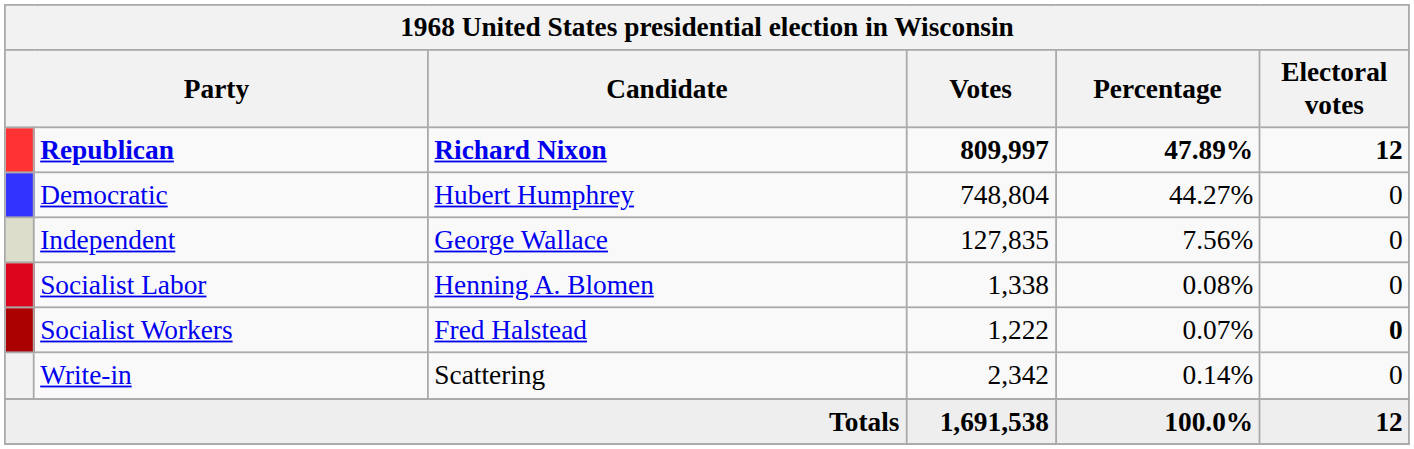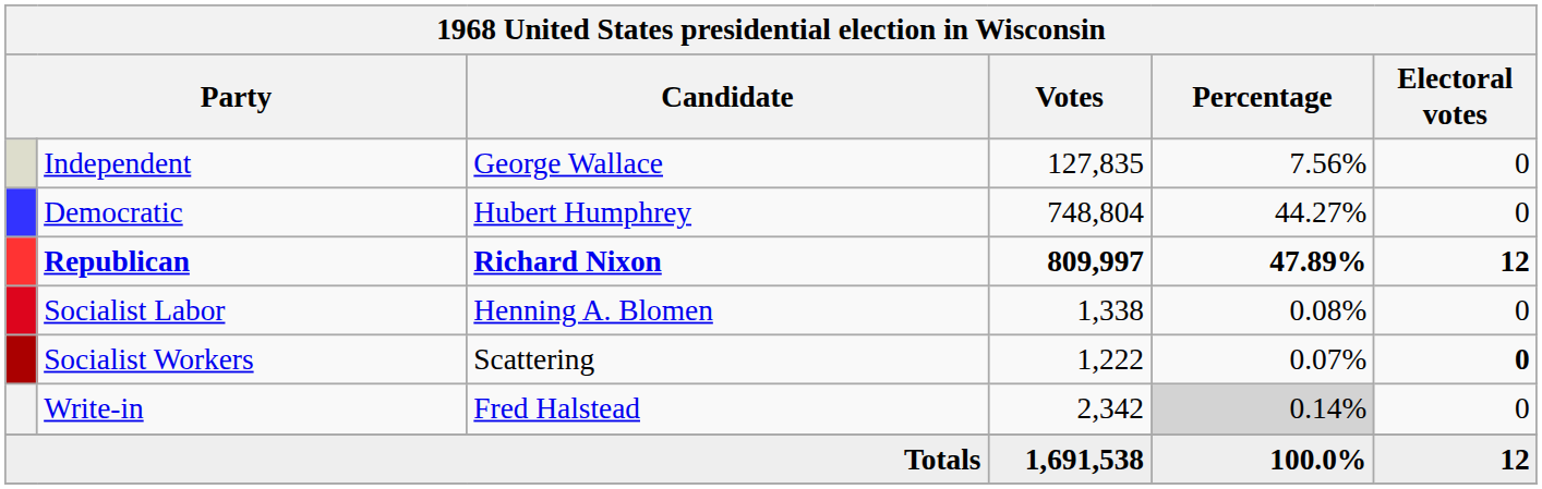rows swapped: Republican <-> Independent
Socialist Workers | Candidate: Fred Halstead -> Scattering
Write-in | Candidate: Scattering -> Fred Halstead
Write-in | Percentage: no background -> lightgrey background
